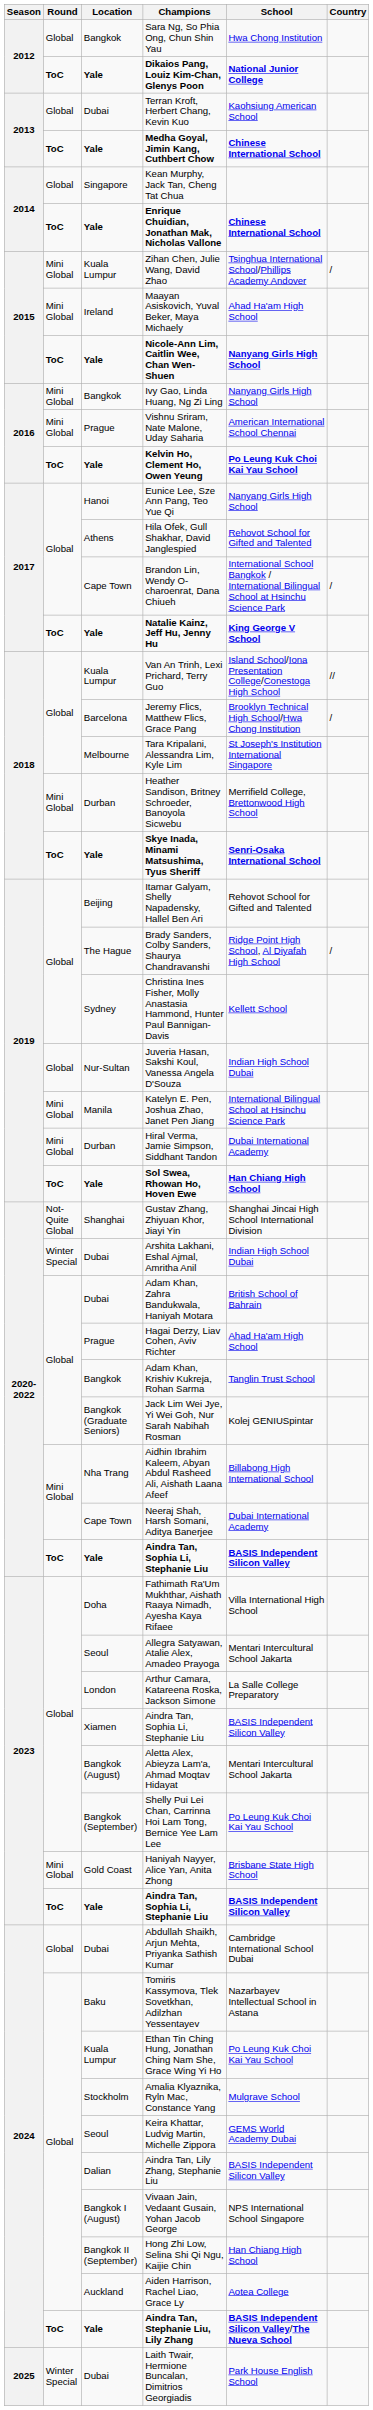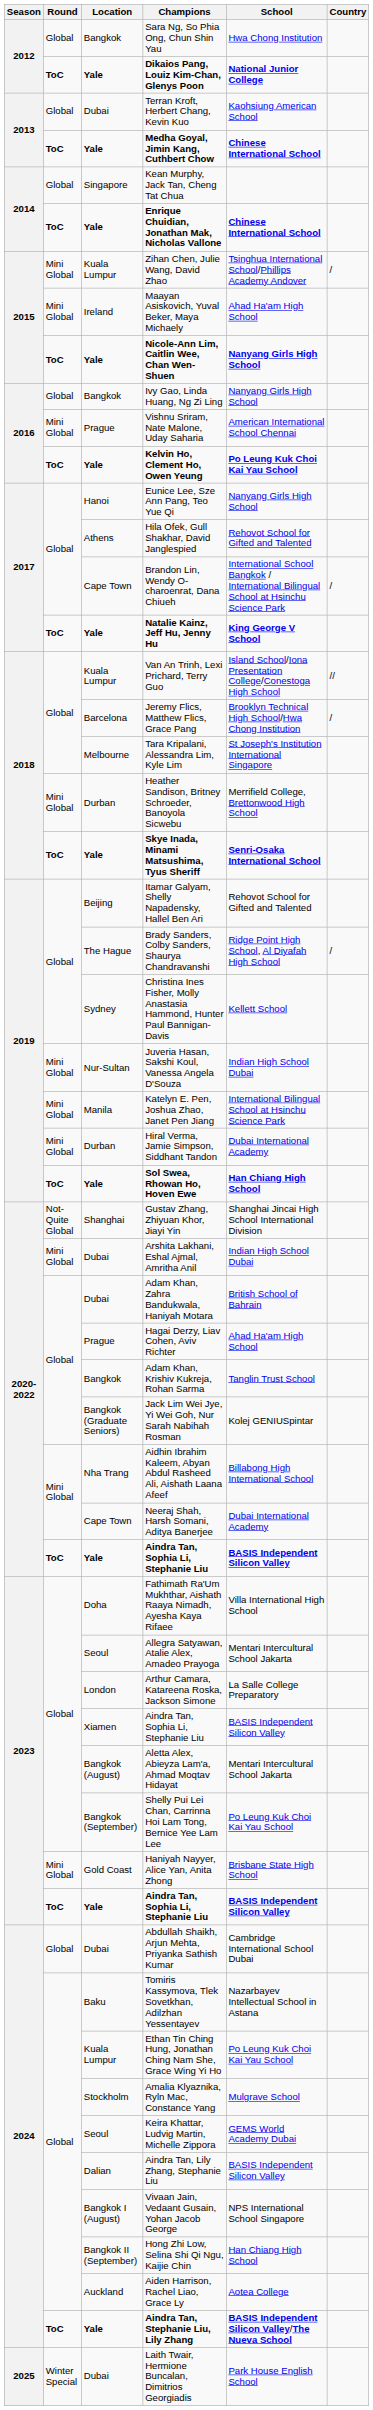Ivy Gao, Linda Huang, Ng Zi Ling | Round: Mini Global -> Global
Juveria Hasan, Sakshi Koul, Vanessa Angela D'Souza | Round: Global -> Mini Global
Arshita Lakhani, Eshal Ajmal, Amritha Anil | Round: Winter Special -> Mini Global
